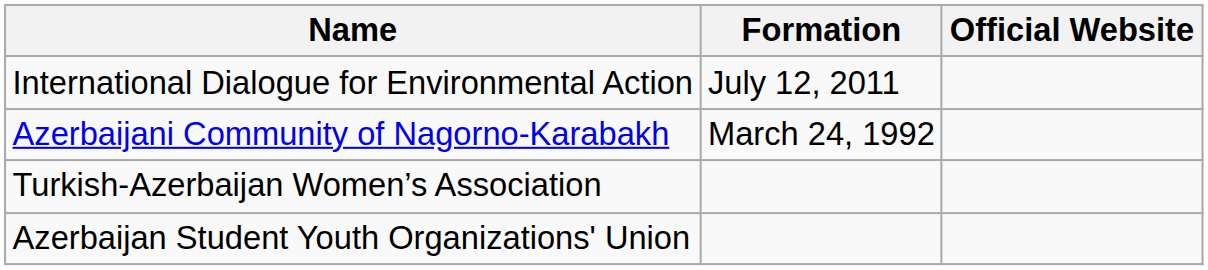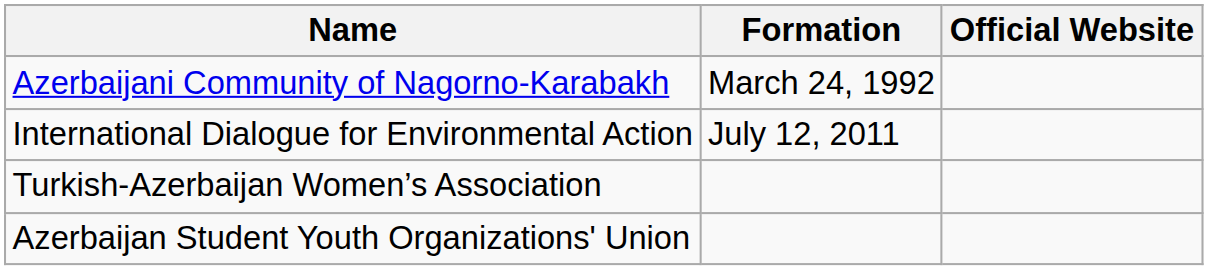rows swapped: Azerbaijani Community of Nagorno-Karabakh <-> International Dialogue for Environmental Action
